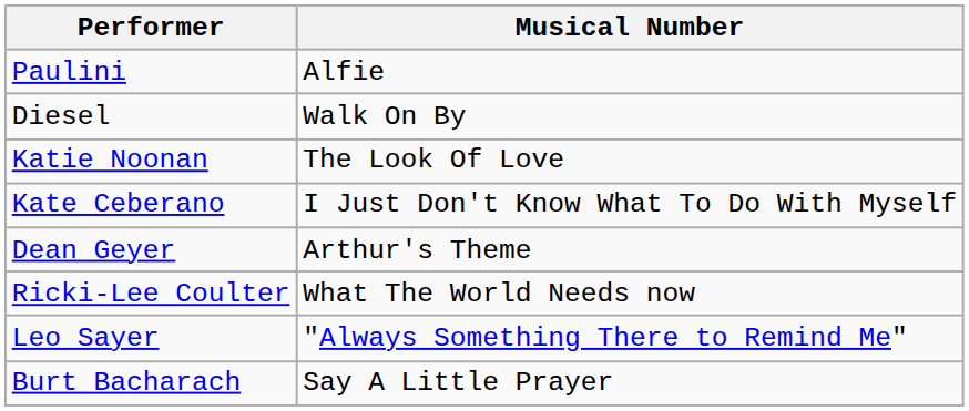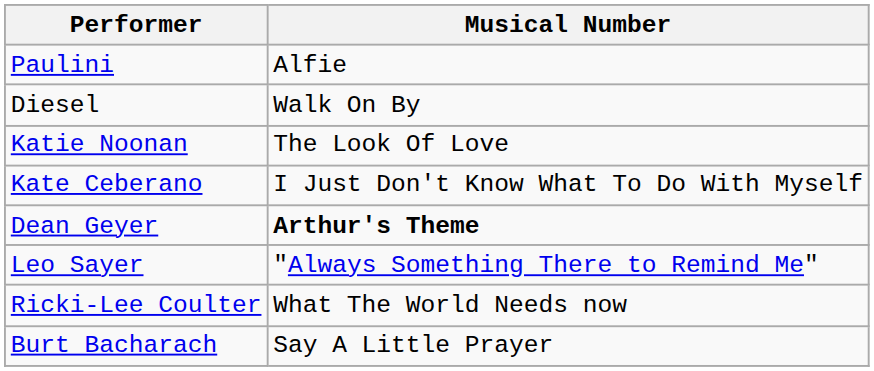Dean Geyer | Musical Number: normal -> bold
rows swapped: Leo Sayer <-> Ricki-Lee Coulter
